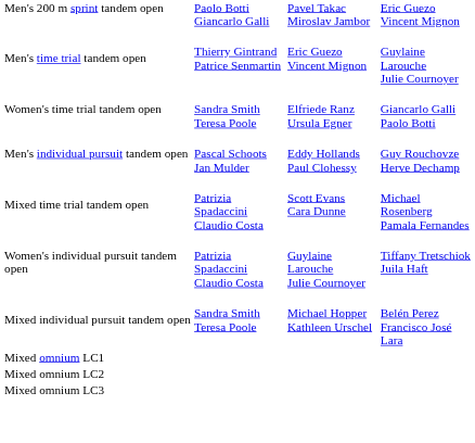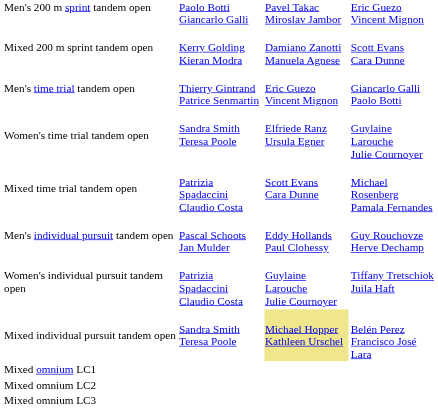+ row: Mixed 200 m sprint tandem open | Kerry Golding Kieran Modra | Damiano Zanotti Manuela Agnese | Scott Evans Cara Dunne
Men's time trial tandem open | column 4: Guylaine Larouche Julie Cournoyer -> Giancarlo Galli Paolo Botti
Women's time trial tandem open | column 4: Giancarlo Galli Paolo Botti -> Guylaine Larouche Julie Cournoyer
rows swapped: Mixed time trial tandem open <-> Men's individual pursuit tandem open
Mixed individual pursuit tandem open | column 3: no background -> khaki background
